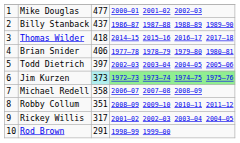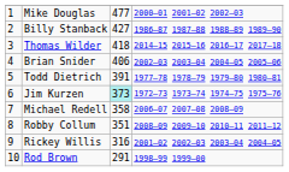Billy Stanback | column 3: 437 -> 427
Brian Snider | column 4: 1977–78 1978–79 1979–80 1980–81 -> 2002–03 2003–04 2004–05 2005–06
Todd Dietrich | column 3: 397 -> 391
Todd Dietrich | column 4: 2002–03 2003–04 2004–05 2005–06 -> 1977–78 1978–79 1979–80 1980–81
Jim Kurzen | column 4: lightgreen background -> no background
Rickey Willis | column 3: 317 -> 316
